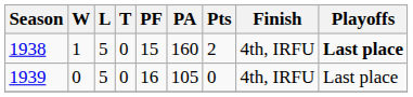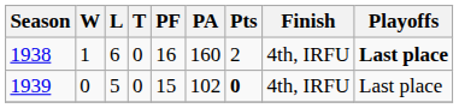1938 | L: 5 -> 6
1938 | PF: 15 -> 16
1939 | PF: 16 -> 15
1939 | PA: 105 -> 102
1939 | Pts: normal -> bold
